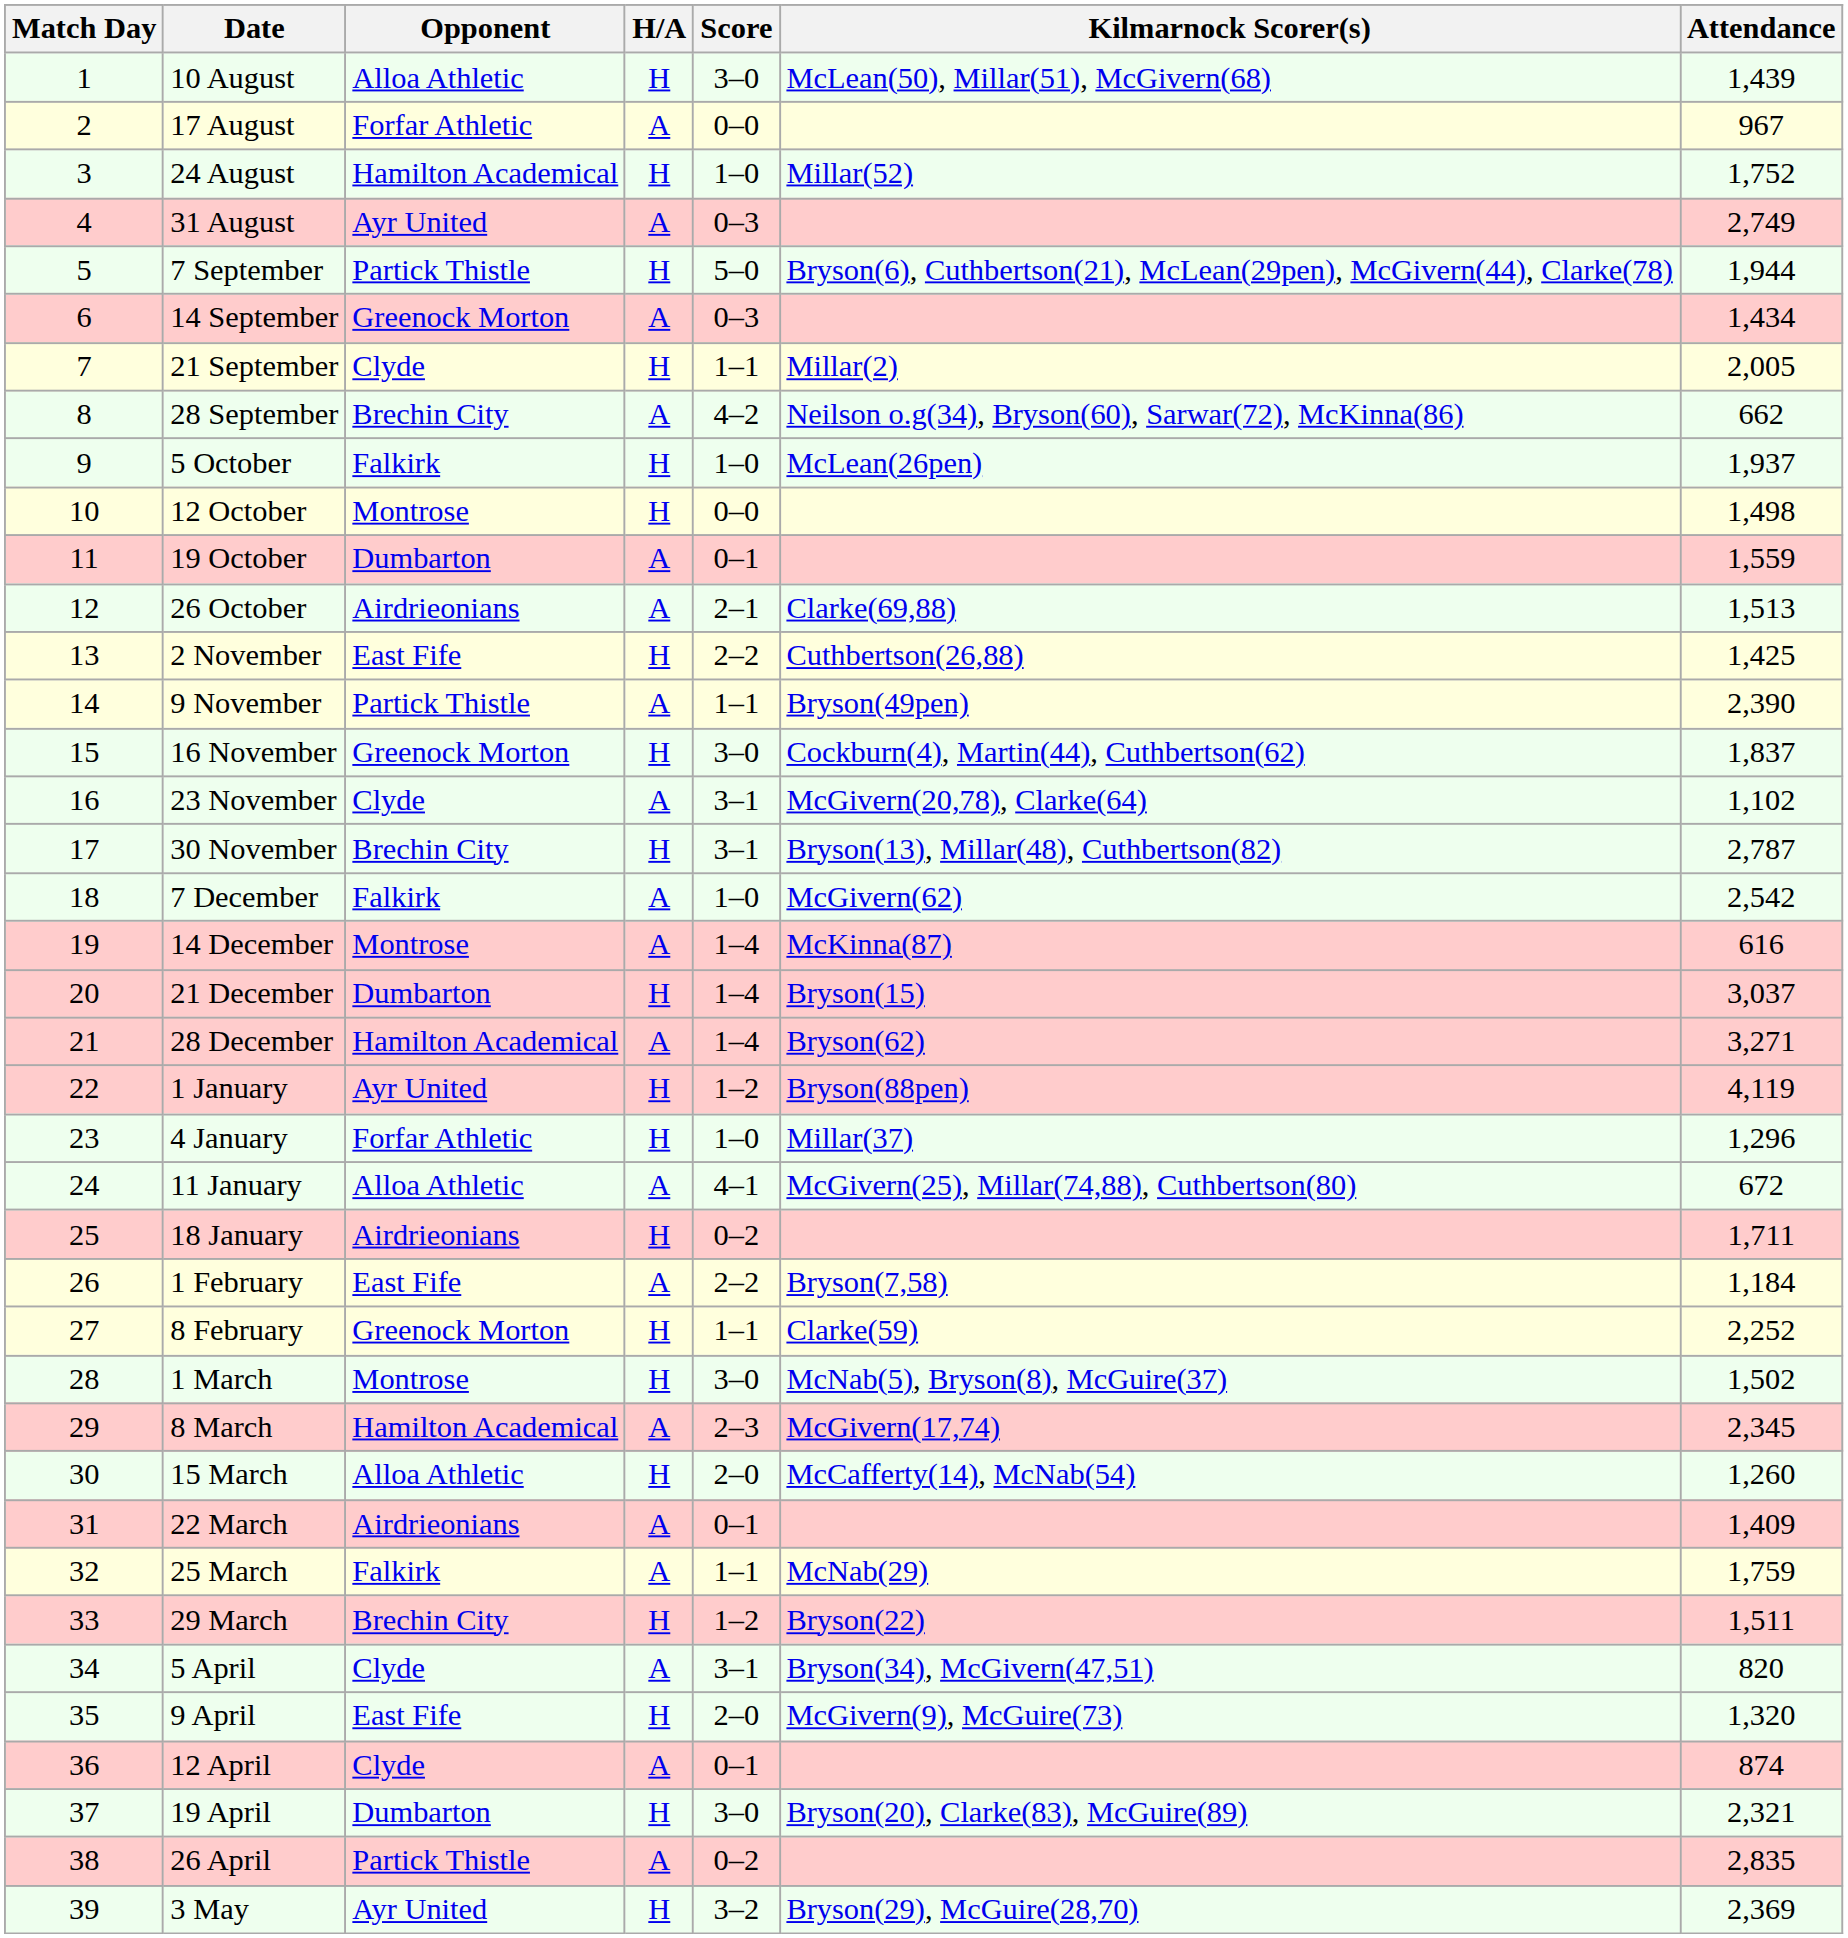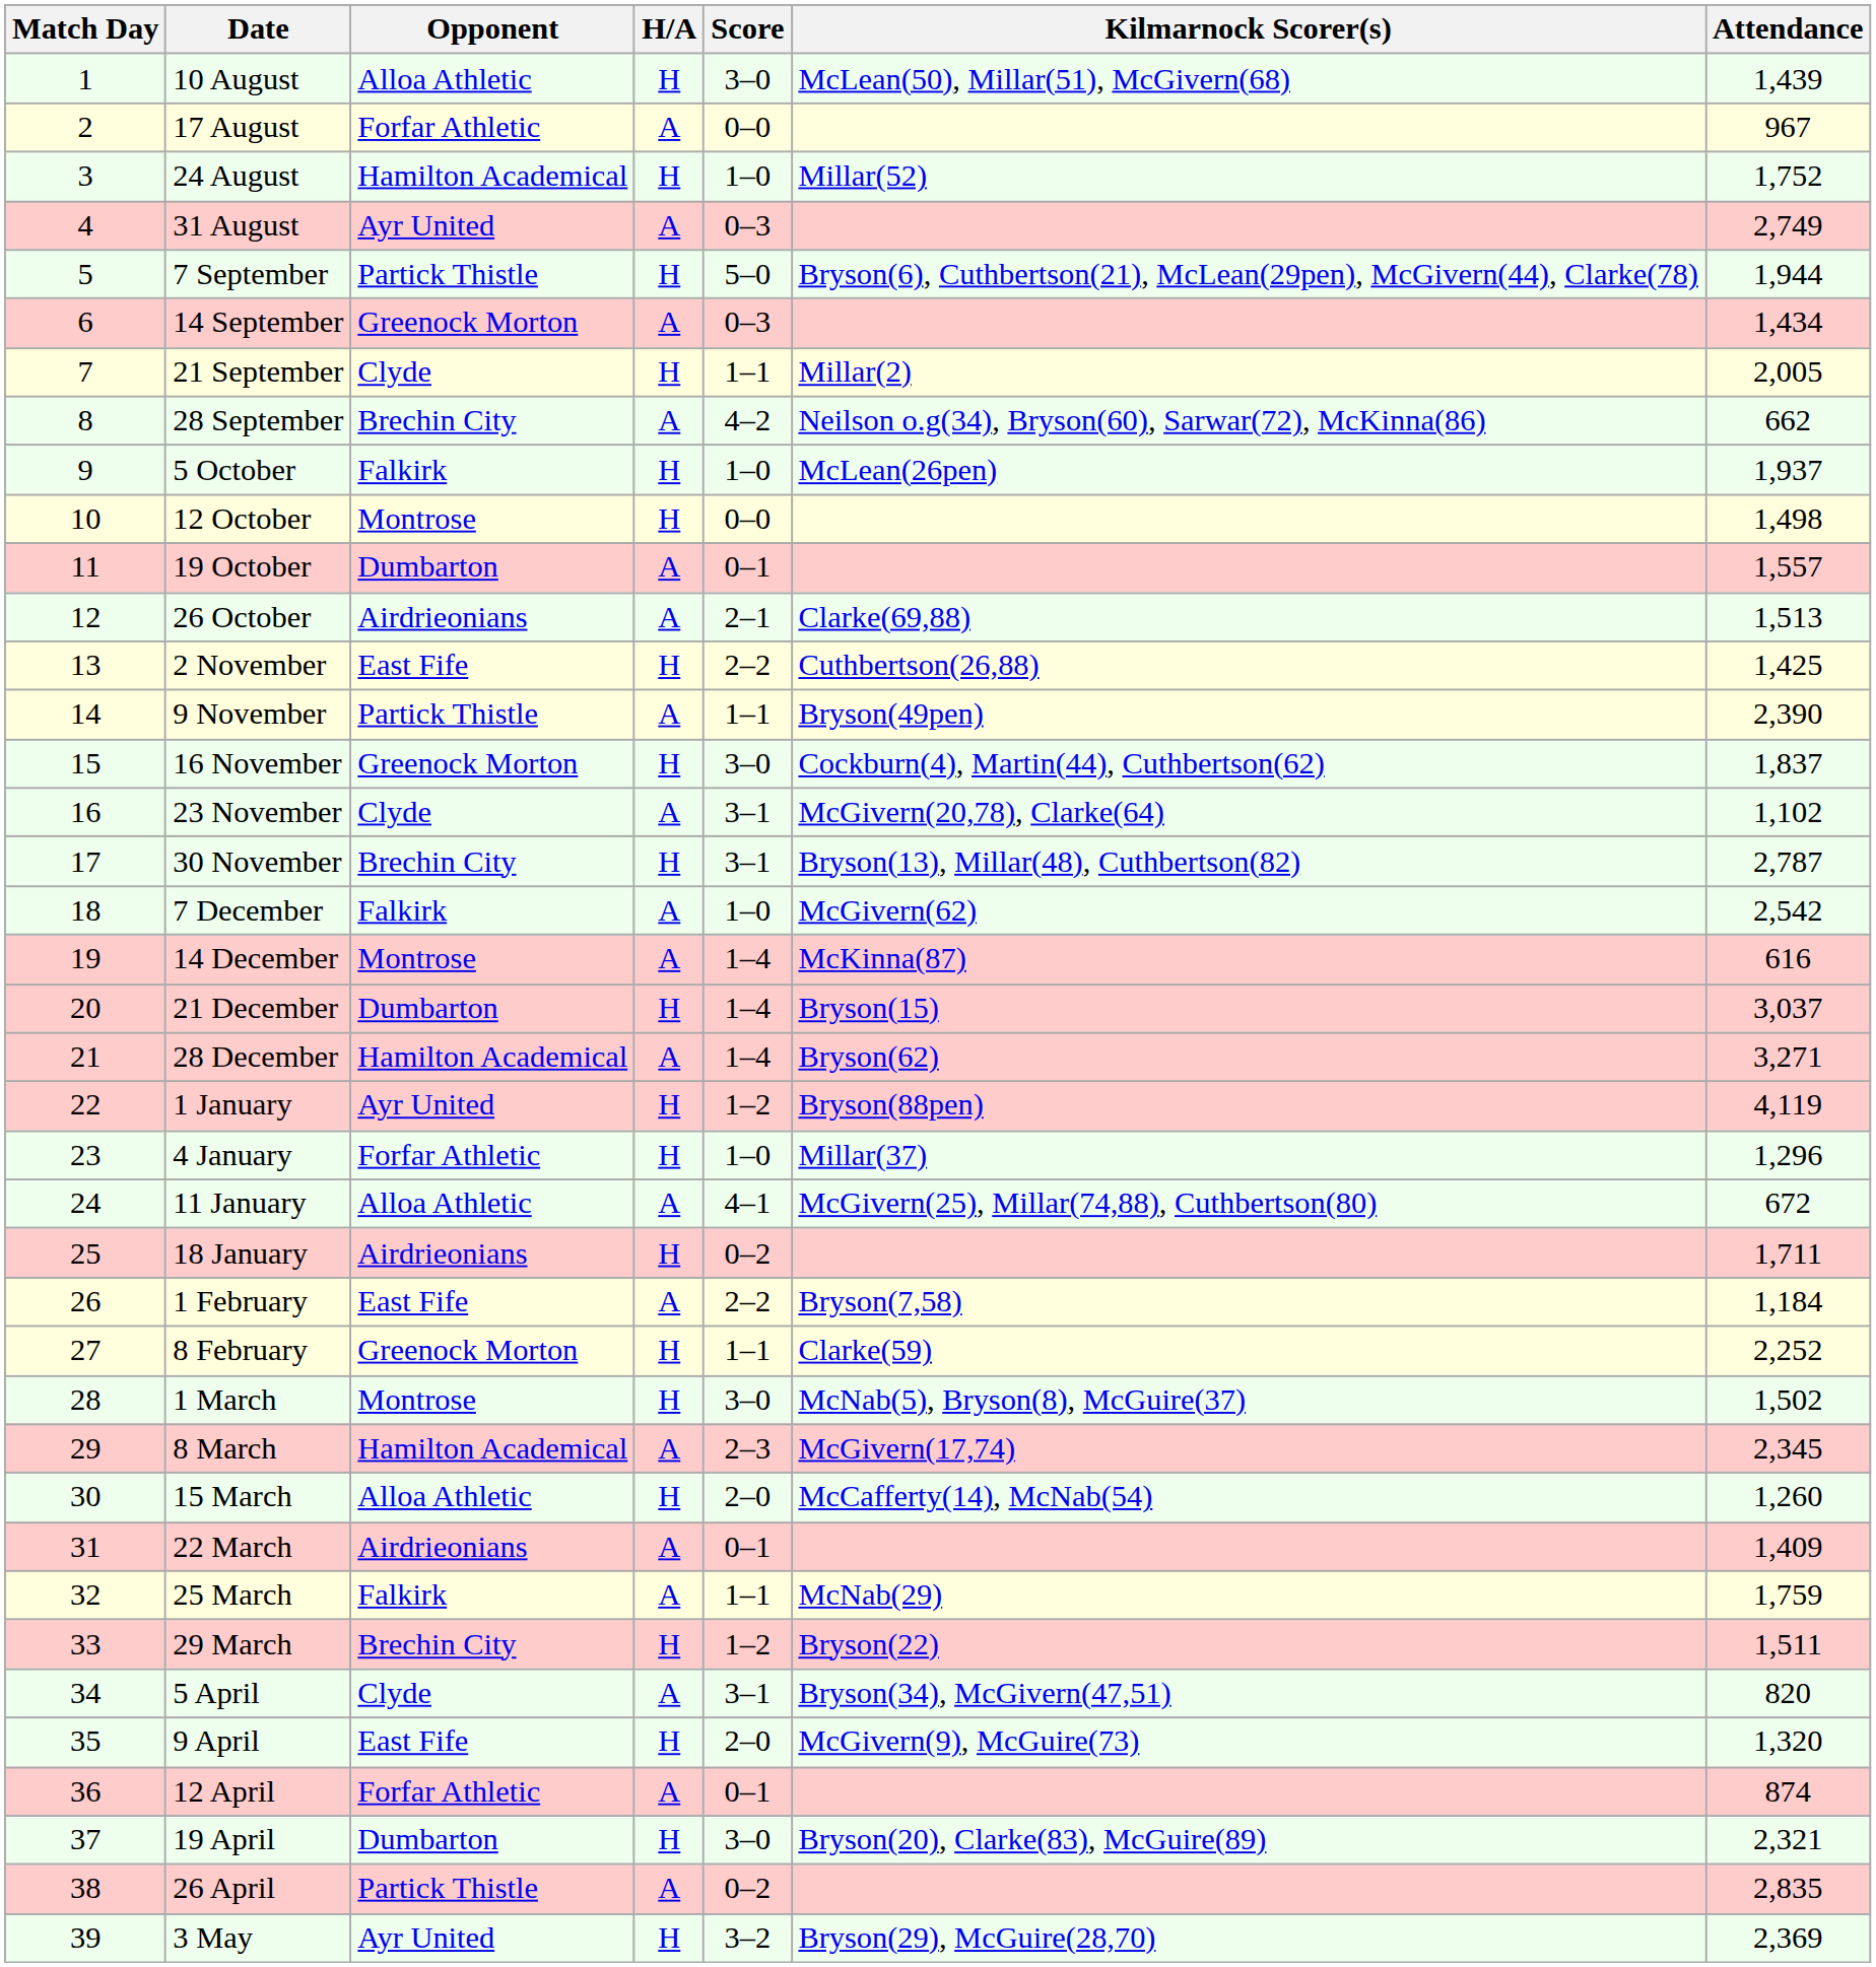19 October | Attendance: 1,559 -> 1,557
12 April | Opponent: Clyde -> Forfar Athletic
